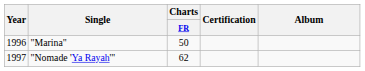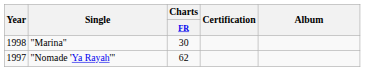"Marina" | Year: 1996 -> 1998
"Marina" | Charts / FR: 50 -> 30
